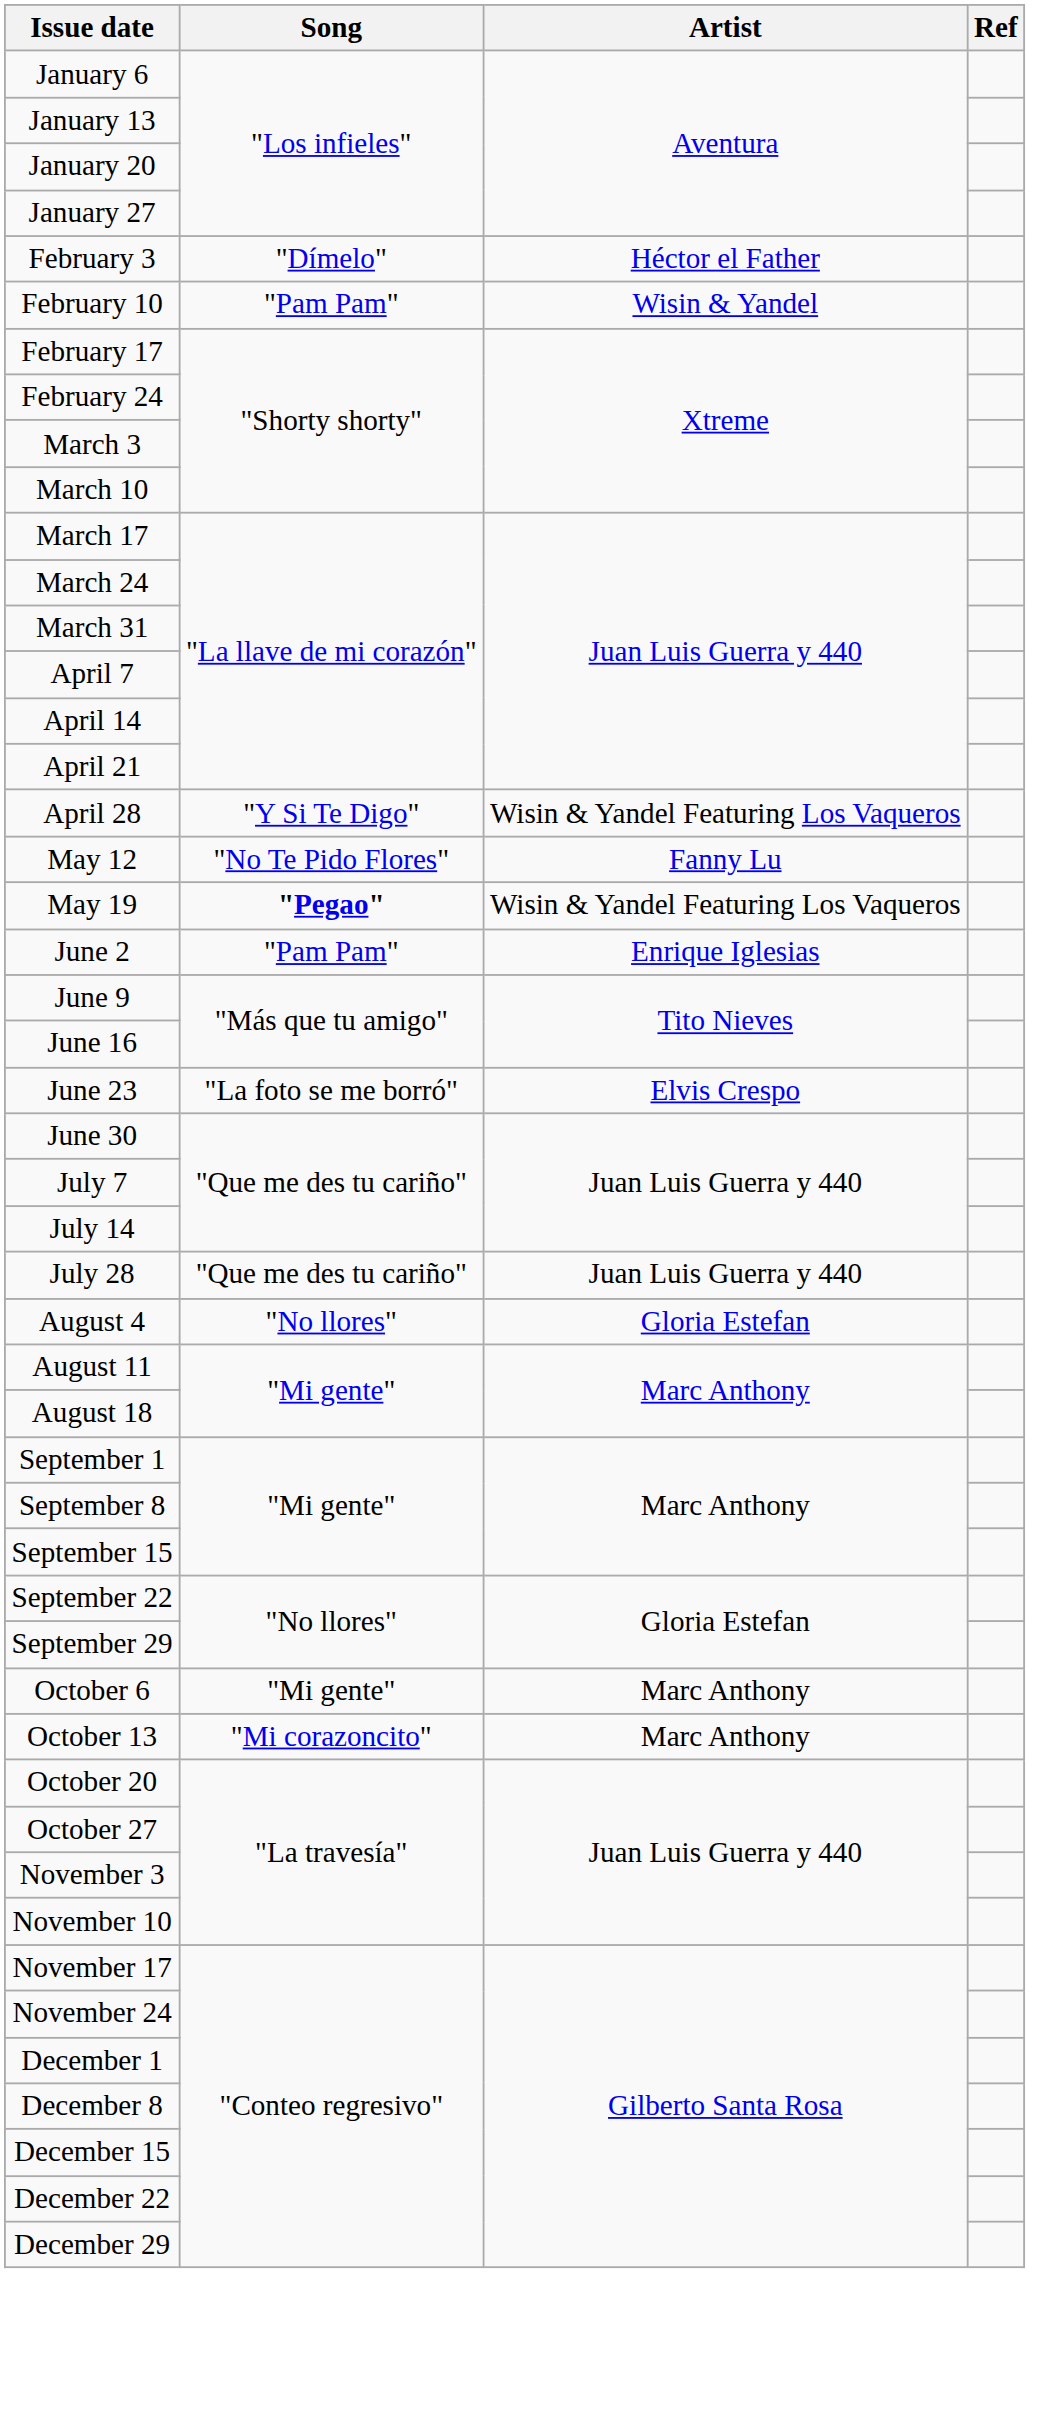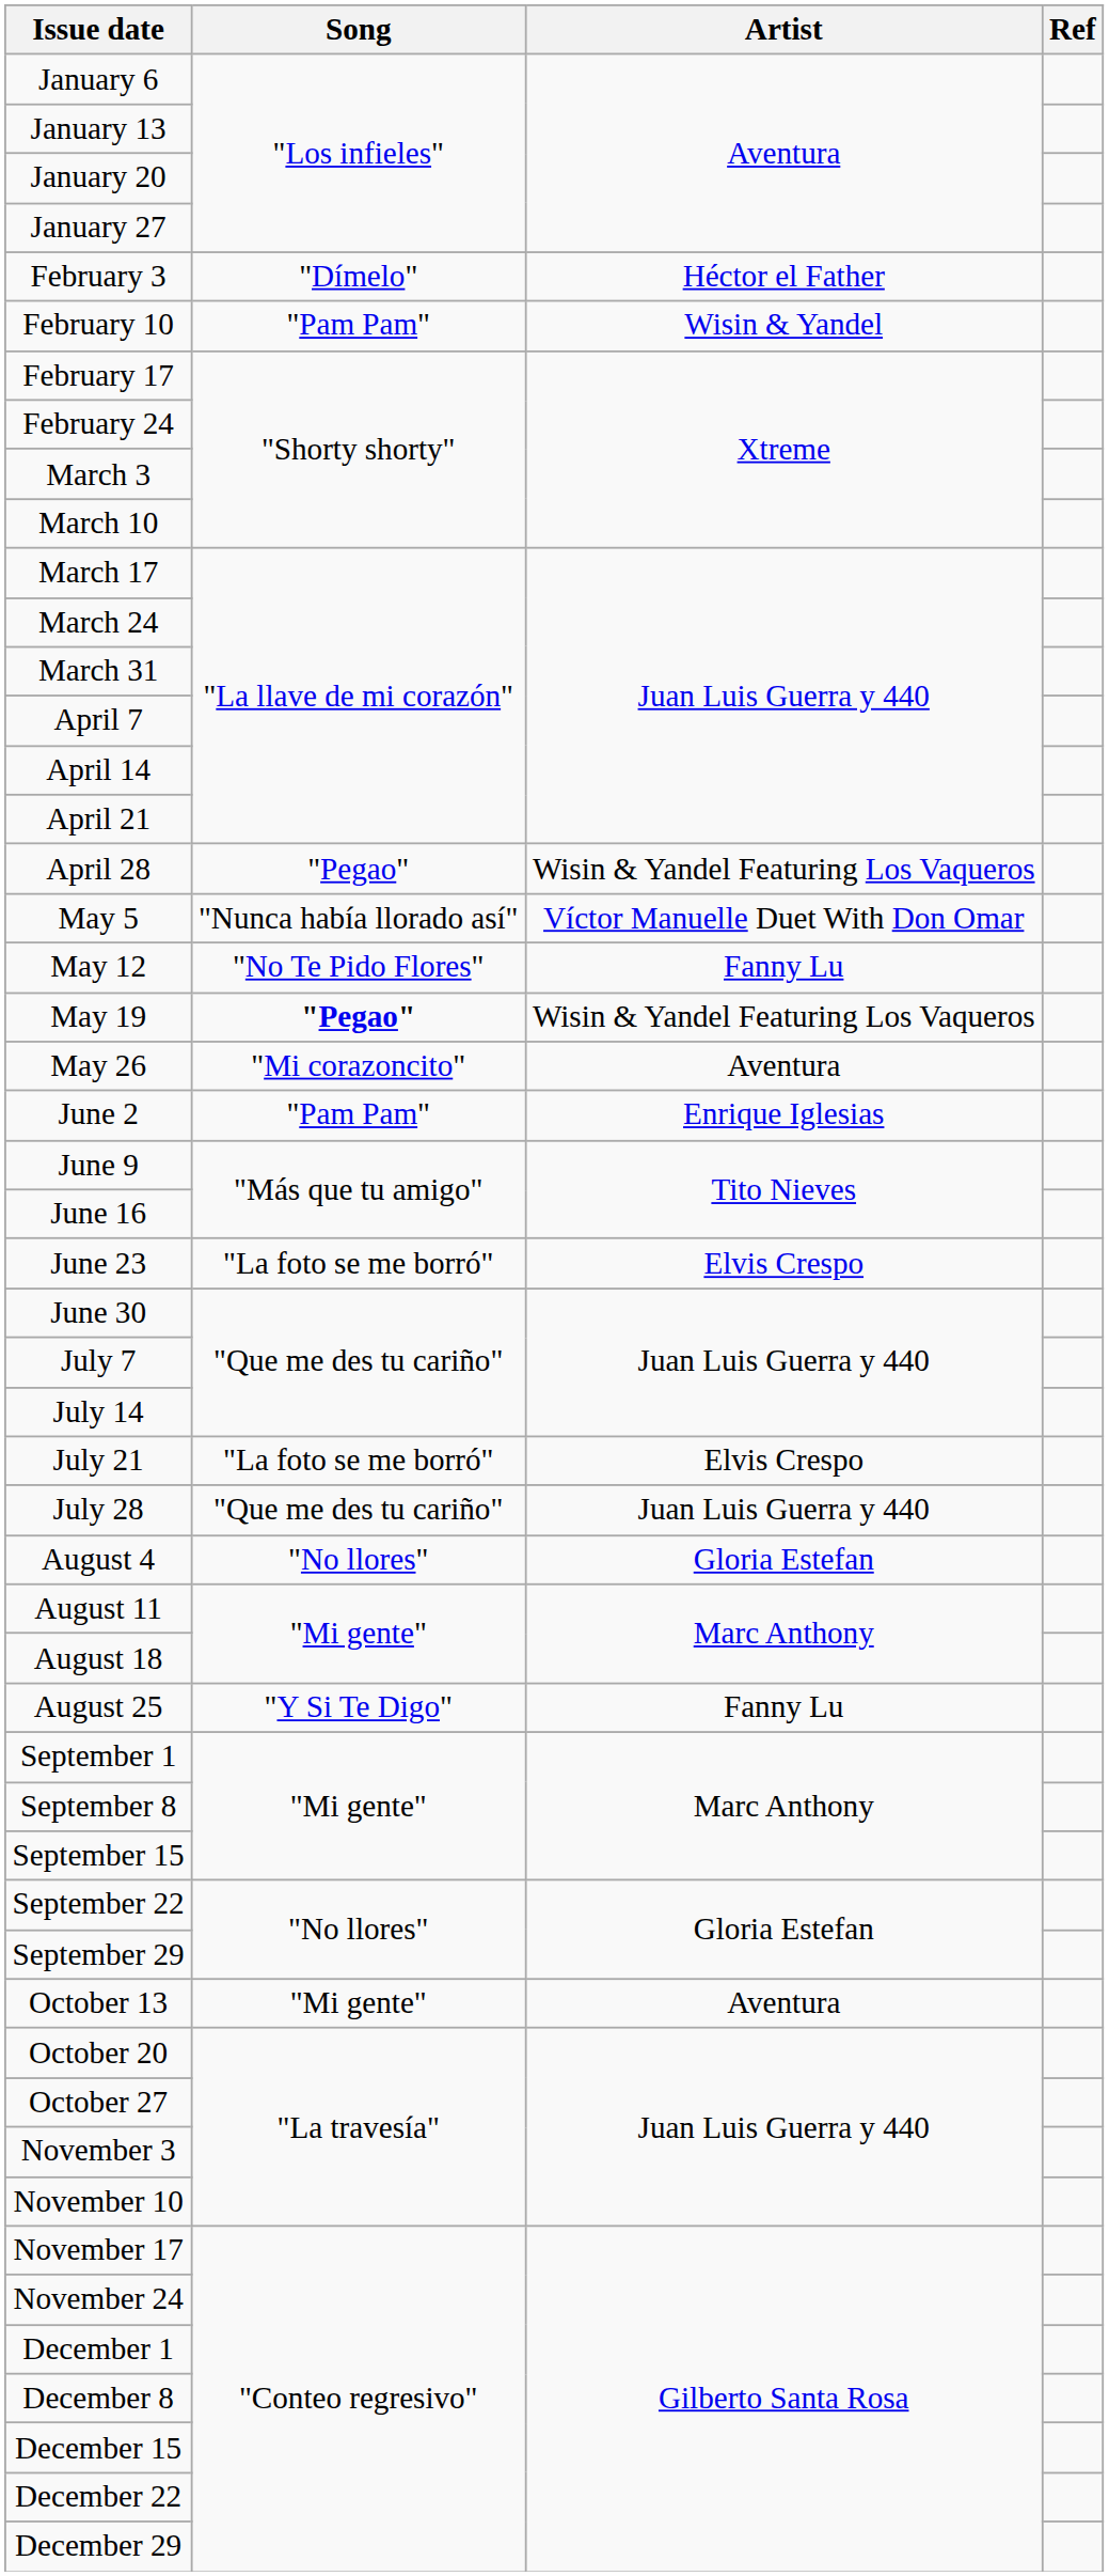April 28 | Song: "Y Si Te Digo" -> "Pegao"
+ row: May 5 | "Nunca había llorado así" | Víctor Manuelle Duet With Don Omar
+ row: May 26 | "Mi corazoncito" | Aventura
+ row: July 21 | "La foto se me borró" | Elvis Crespo
+ row: August 25 | "Y Si Te Digo" | Fanny Lu
- row: October 6 | "Mi gente" | Marc Anthony
October 13 | Song: "Mi corazoncito" -> "Mi gente"
October 13 | Artist: Marc Anthony -> Aventura
